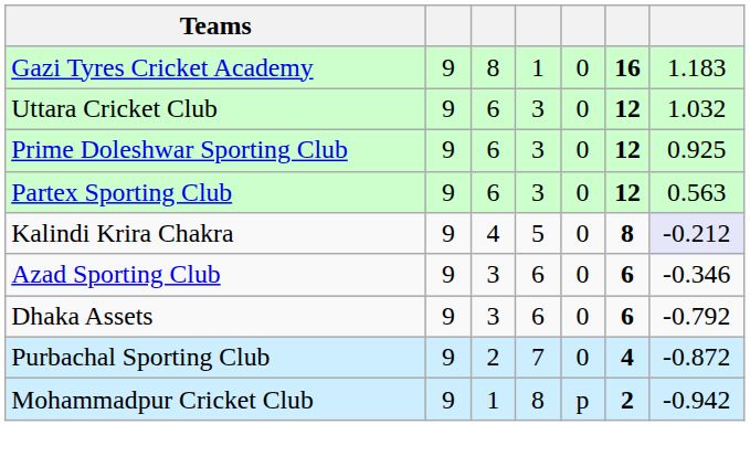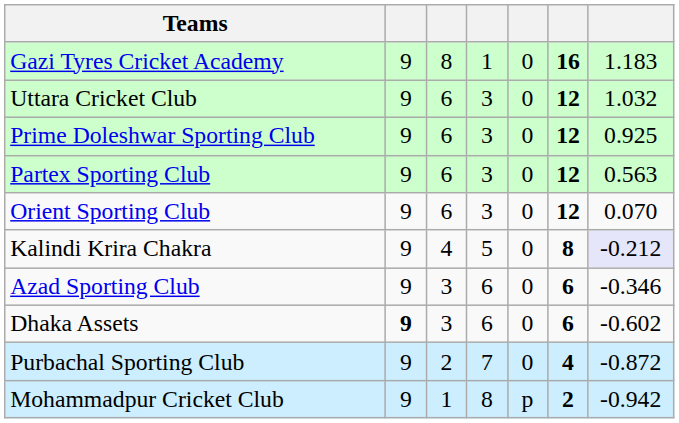+ row: Orient Sporting Club | 9 | 6 | 3 | 0 | 12 | 0.070
Dhaka Assets | column 2: normal -> bold
Dhaka Assets | column 7: -0.792 -> -0.602
